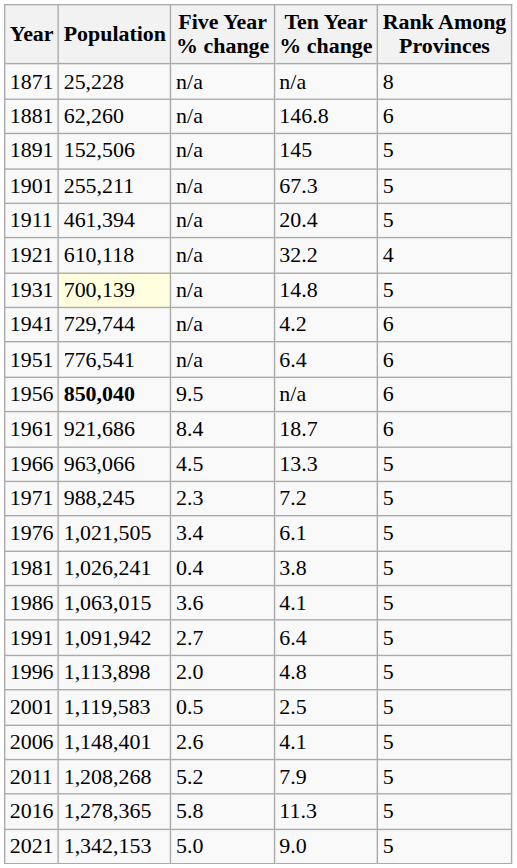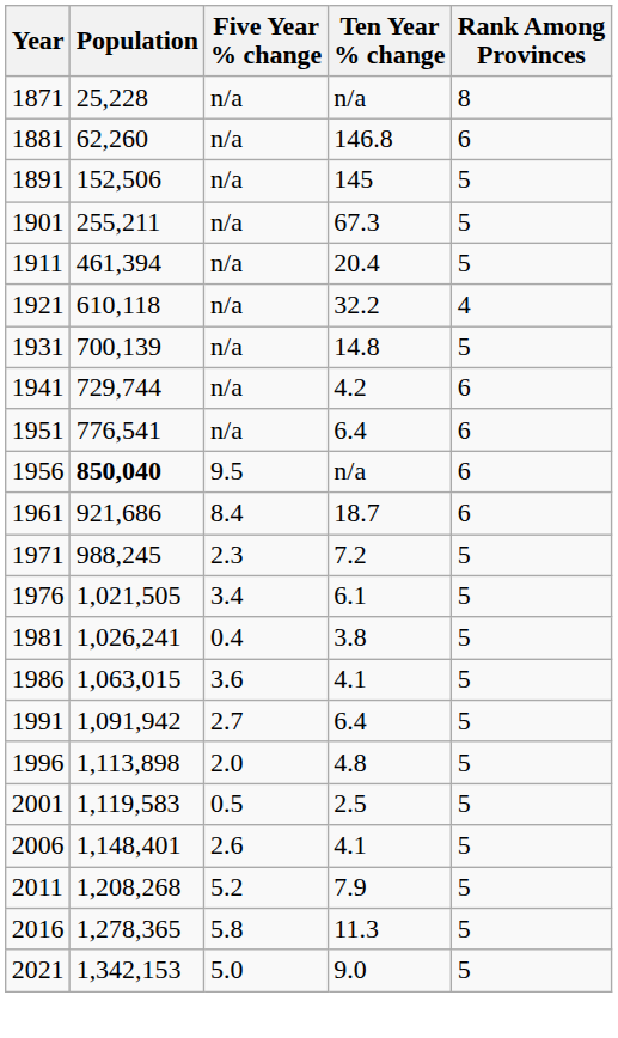1931 | Population: lightyellow background -> no background
- row: 1966 | 963,066 | 4.5 | 13.3 | 5
